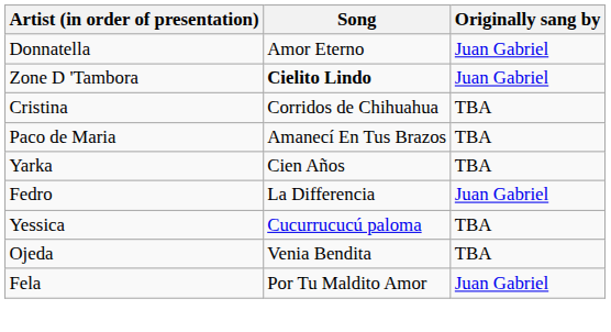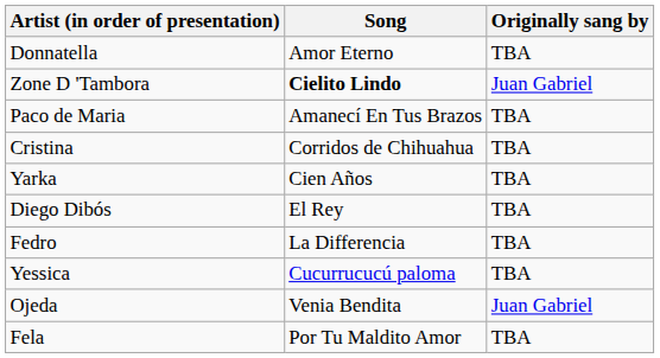Donnatella | Originally sang by: Juan Gabriel -> TBA
rows swapped: Paco de Maria <-> Cristina
+ row: Diego Dibós | El Rey | TBA
Fedro | Originally sang by: Juan Gabriel -> TBA
Ojeda | Originally sang by: TBA -> Juan Gabriel
Fela | Originally sang by: Juan Gabriel -> TBA
